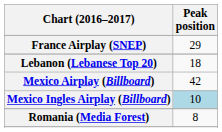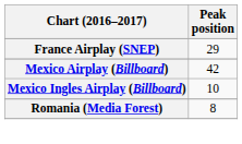- row: Lebanon (Lebanese Top 20) | 18
Mexico Ingles Airplay (Billboard) | Peak position: lightblue background -> no background
